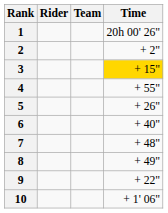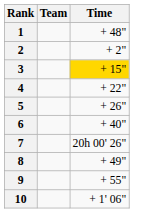- column: Rider
1 | Time: 20h 00' 26" -> + 48"
4 | Time: + 55" -> + 22"
7 | Time: + 48" -> 20h 00' 26"
9 | Time: + 22" -> + 55"
